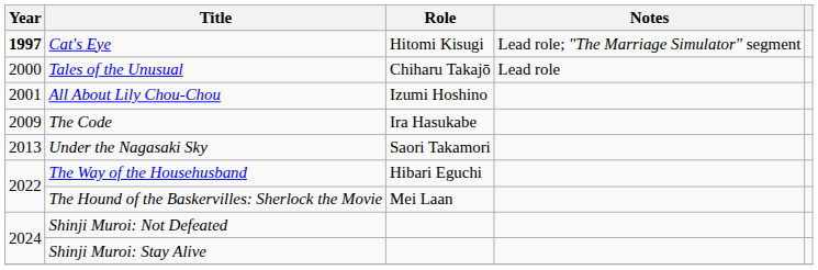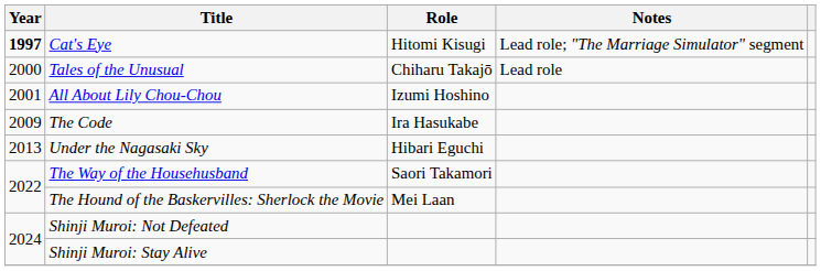Under the Nagasaki Sky | Role: Saori Takamori -> Hibari Eguchi
The Way of the Househusband | Role: Hibari Eguchi -> Saori Takamori
